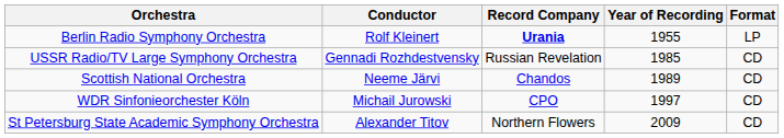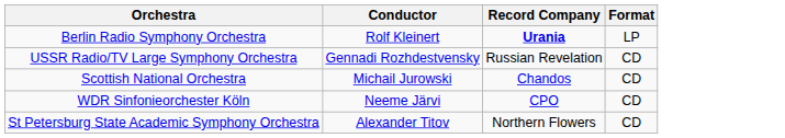- column: Year of Recording | 1955 | 1985 | 1989 | 1997 | 2009
Scottish National Orchestra | Conductor: Neeme Järvi -> Michail Jurowski
WDR Sinfonieorchester Köln | Conductor: Michail Jurowski -> Neeme Järvi
